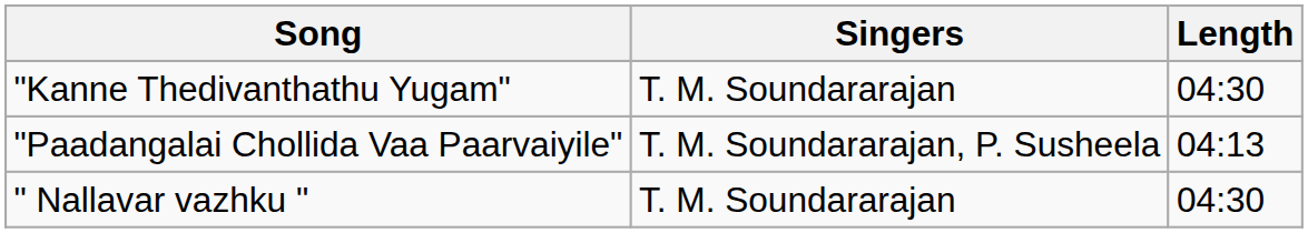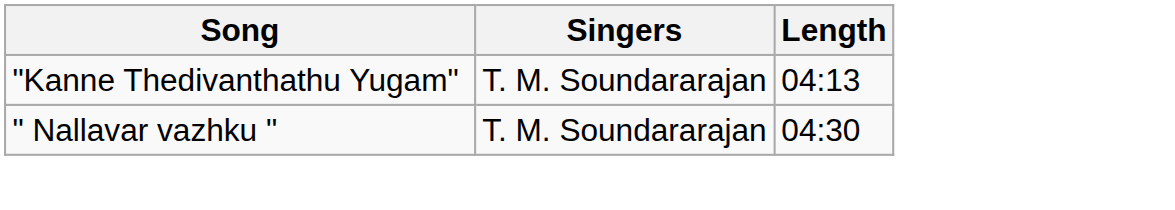"Kanne Thedivanthathu Yugam" | Length: 04:30 -> 04:13
- row: "Paadangalai Chollida Vaa Paarvaiyile" | T. M. Soundararajan, P. Susheela | 04:13
